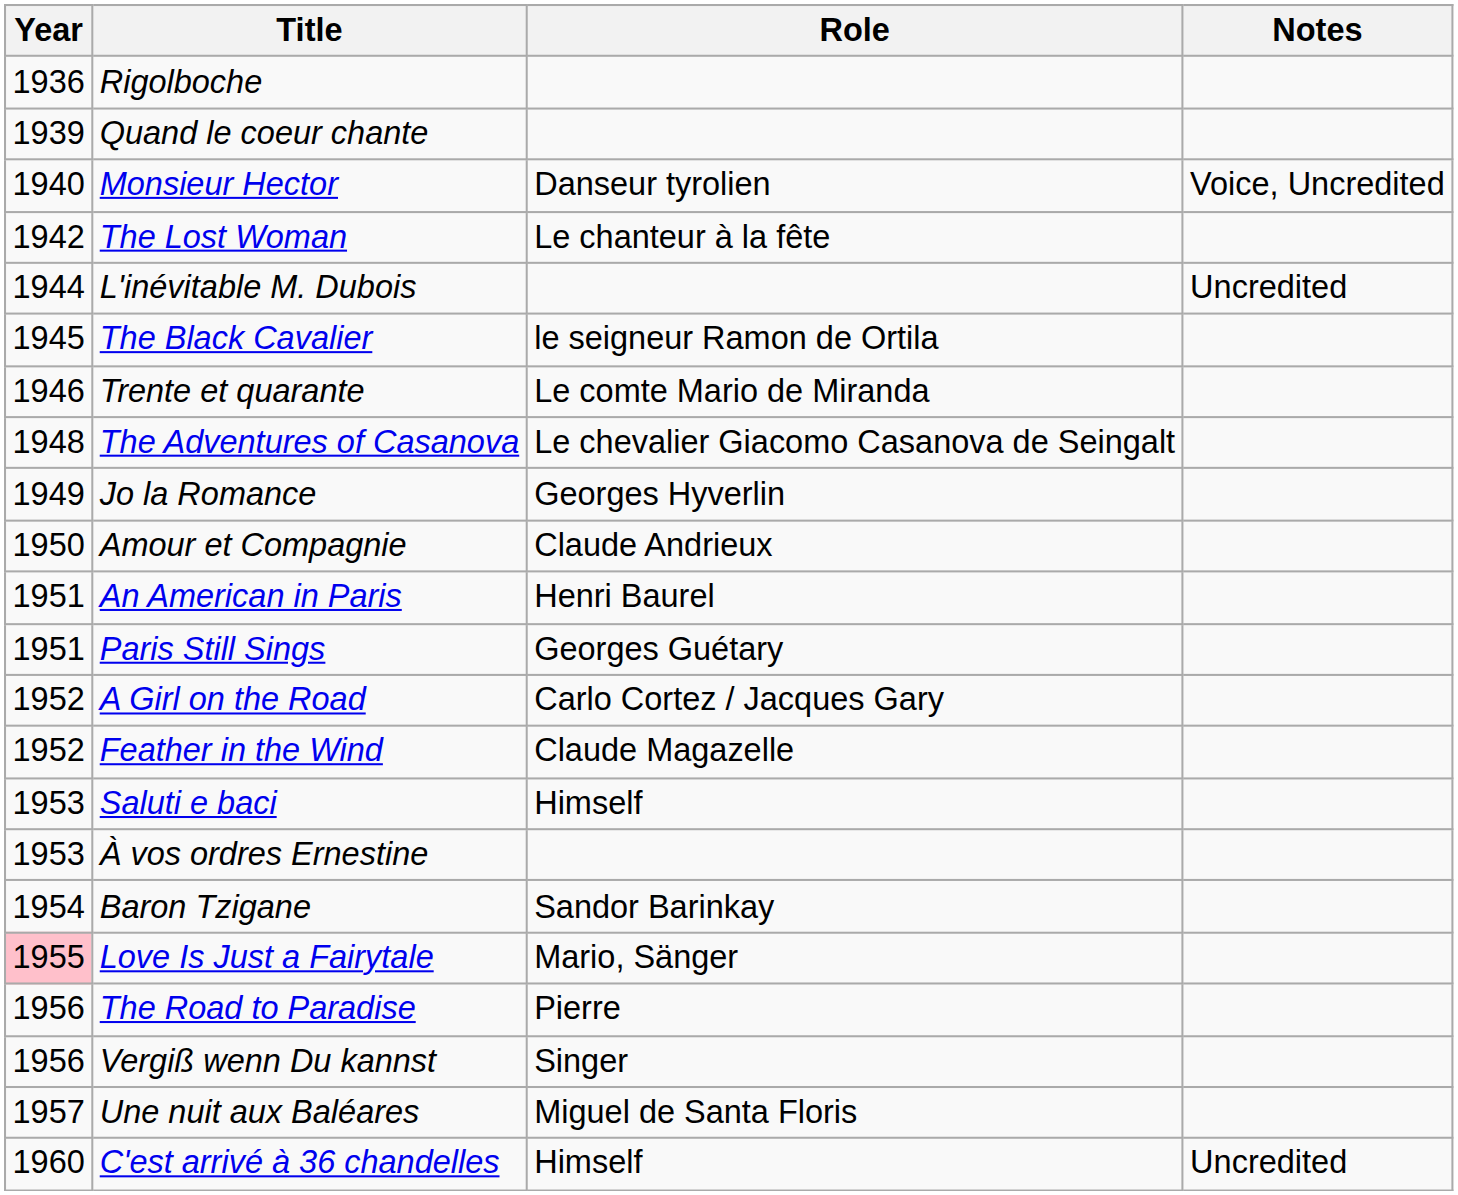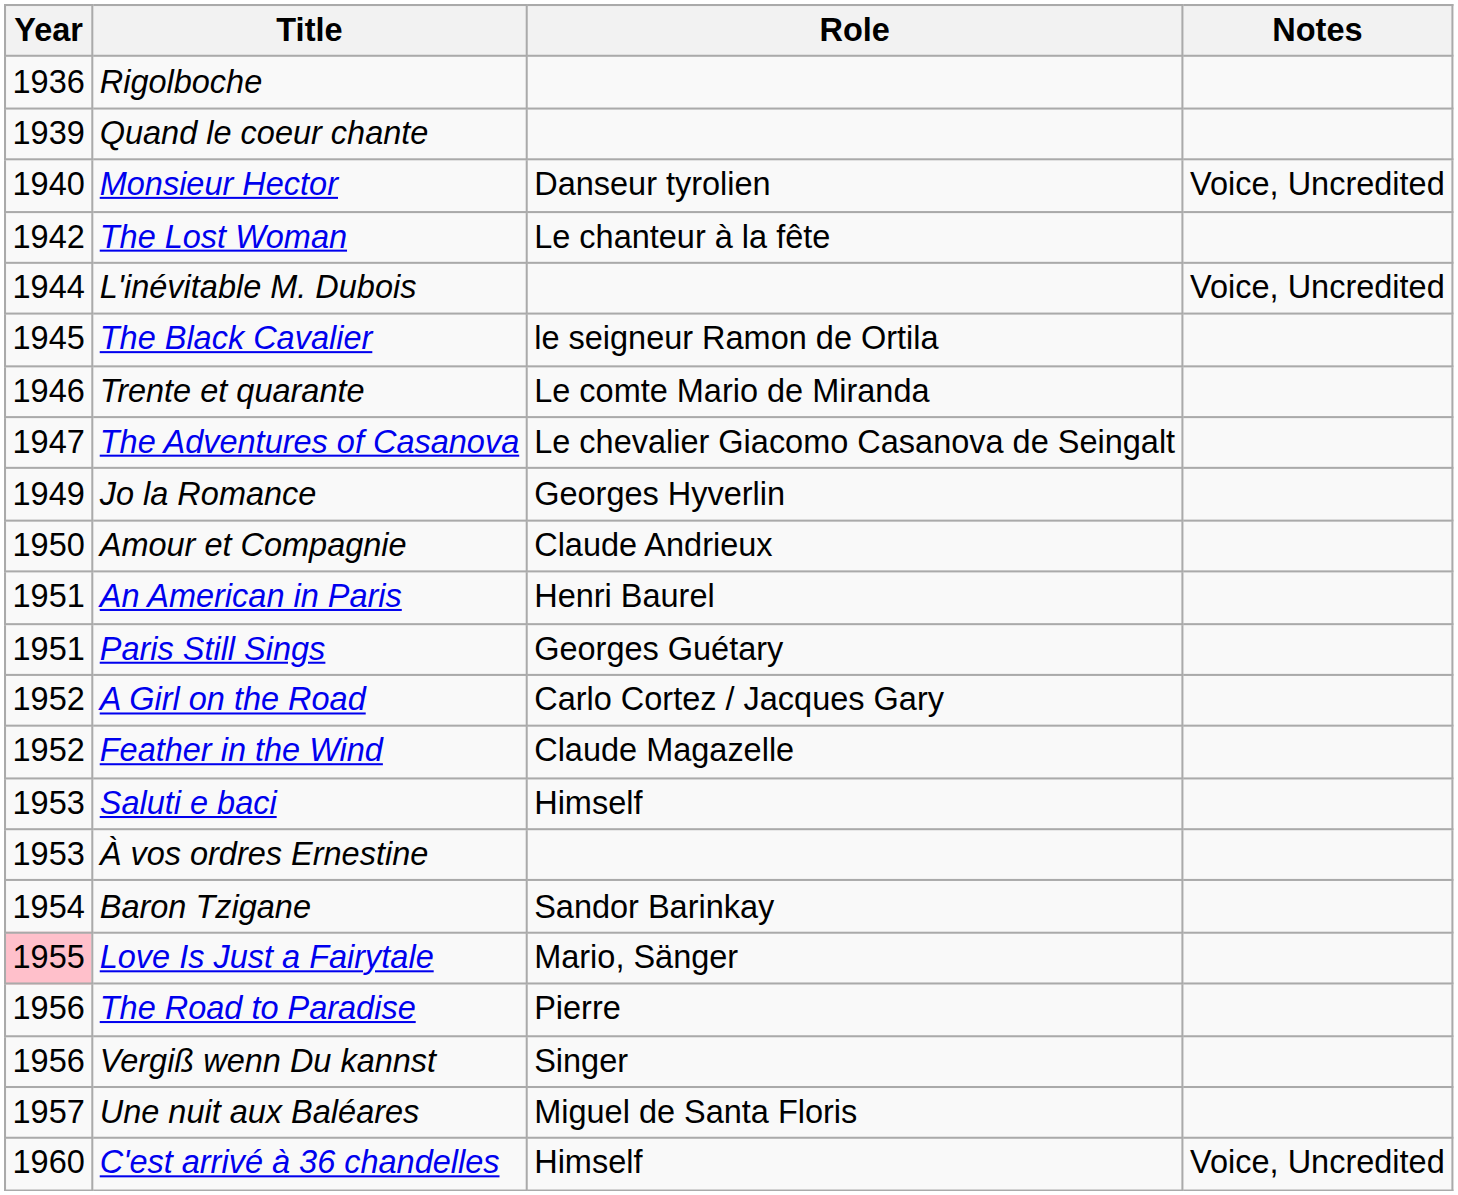L'inévitable M. Dubois | Notes: Uncredited -> Voice, Uncredited
The Adventures of Casanova | Year: 1948 -> 1947
C'est arrivé à 36 chandelles | Notes: Uncredited -> Voice, Uncredited
